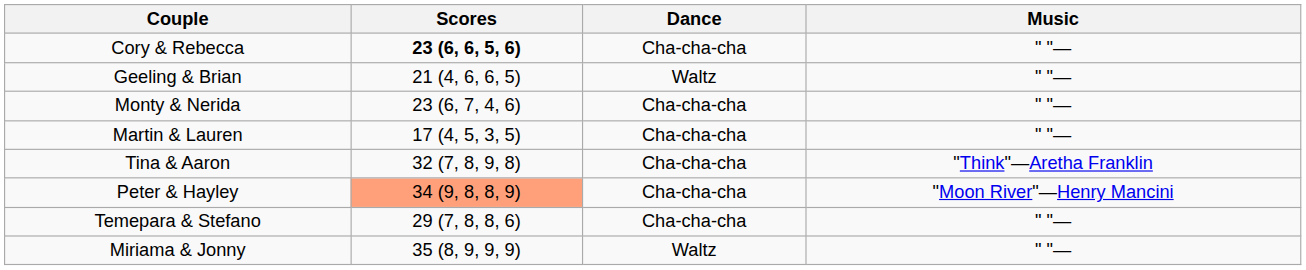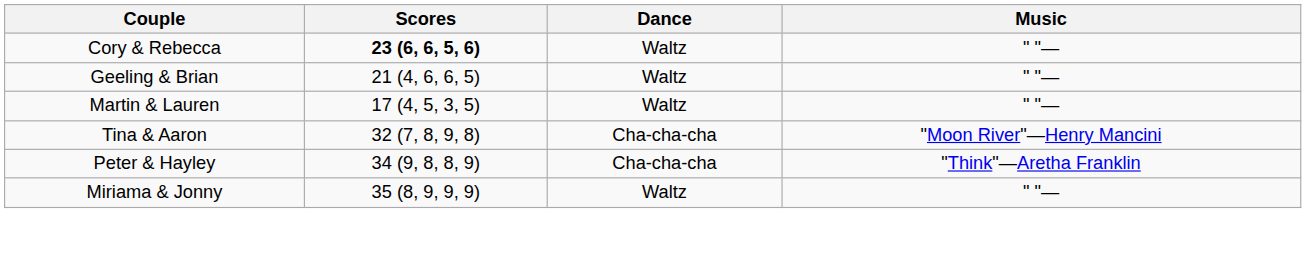Cory & Rebecca | Dance: Cha-cha-cha -> Waltz
- row: Monty & Nerida | 23 (6, 7, 4, 6) | Cha-cha-cha | " "—
Martin & Lauren | Dance: Cha-cha-cha -> Waltz
Tina & Aaron | Music: "Think"—Aretha Franklin -> "Moon River"—Henry Mancini
Peter & Hayley | Scores: lightsalmon background -> no background
Peter & Hayley | Music: "Moon River"—Henry Mancini -> "Think"—Aretha Franklin
- row: Temepara & Stefano | 29 (7, 8, 8, 6) | Cha-cha-cha | " "—
